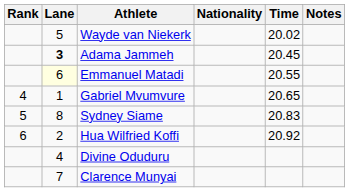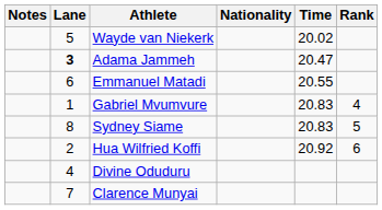columns swapped: Rank <-> Notes
Adama Jammeh | Time: 20.45 -> 20.47
Emmanuel Matadi | Lane: lightyellow background -> no background
Gabriel Mvumvure | Time: 20.65 -> 20.83
